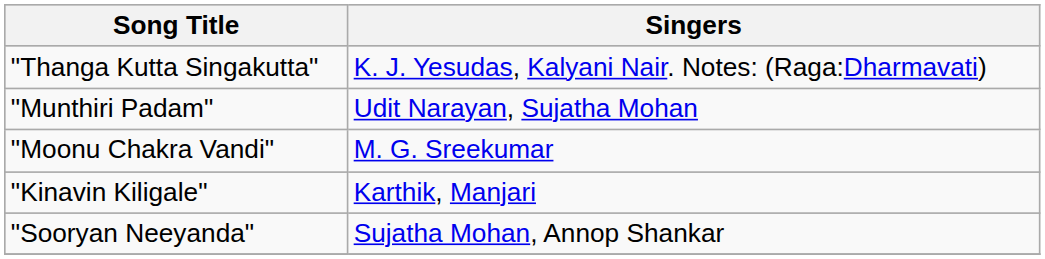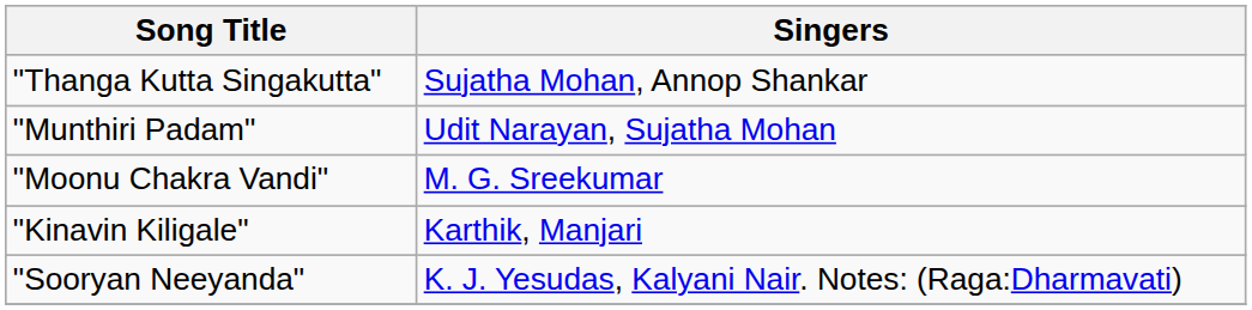"Thanga Kutta Singakutta" | Singers: K. J. Yesudas, Kalyani Nair. Notes: (Raga:Dharmavati) -> Sujatha Mohan, Annop Shankar
"Sooryan Neeyanda" | Singers: Sujatha Mohan, Annop Shankar -> K. J. Yesudas, Kalyani Nair. Notes: (Raga:Dharmavati)
